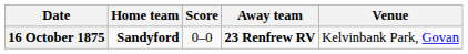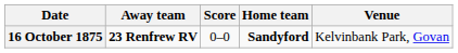columns swapped: Home team <-> Away team
